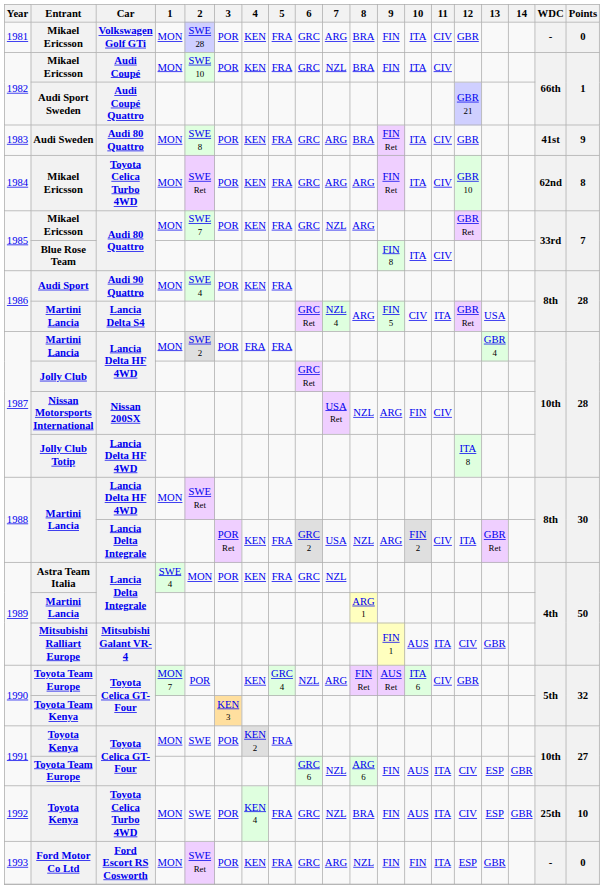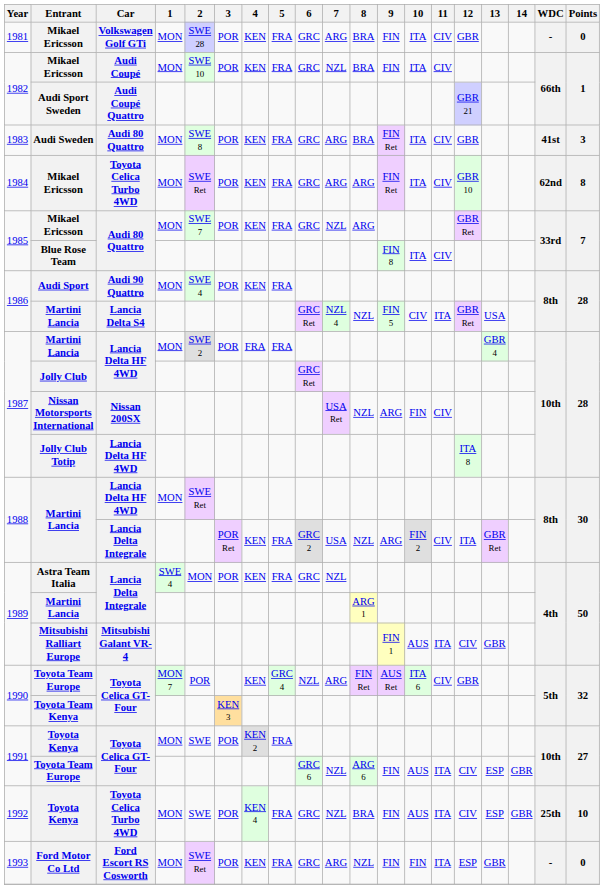Audi Sweden | Points: 9 -> 3
1986 / Martini Lancia | 8: ARG -> NZL
